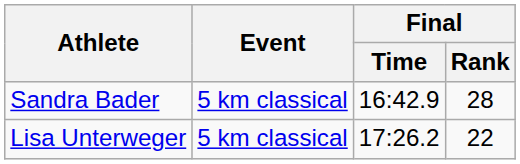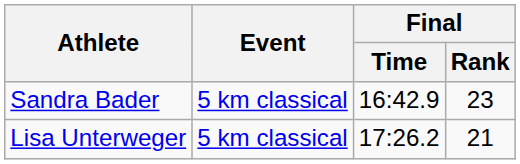Sandra Bader | Final / Rank: 28 -> 23
Lisa Unterweger | Final / Rank: 22 -> 21
